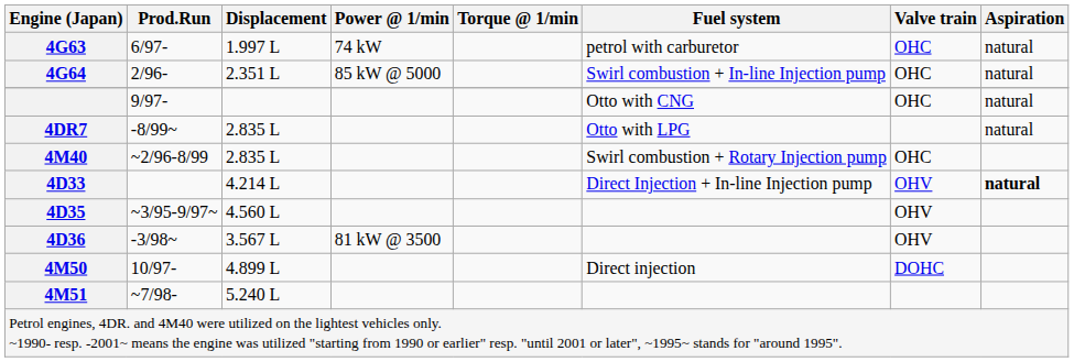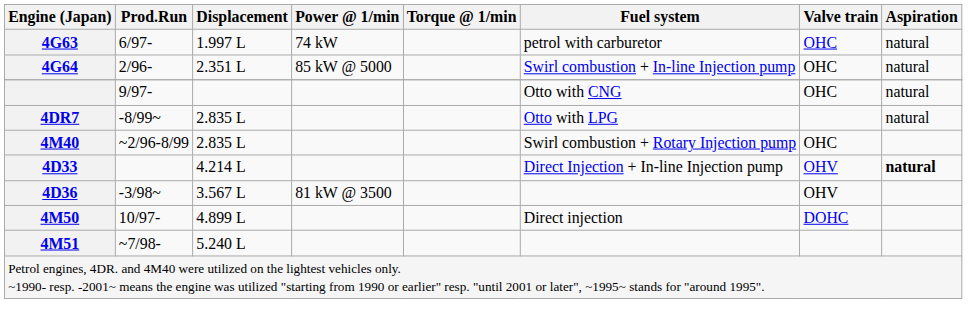- row: 4D35 | ~3/95-9/97~ | 4.560 L | OHV
